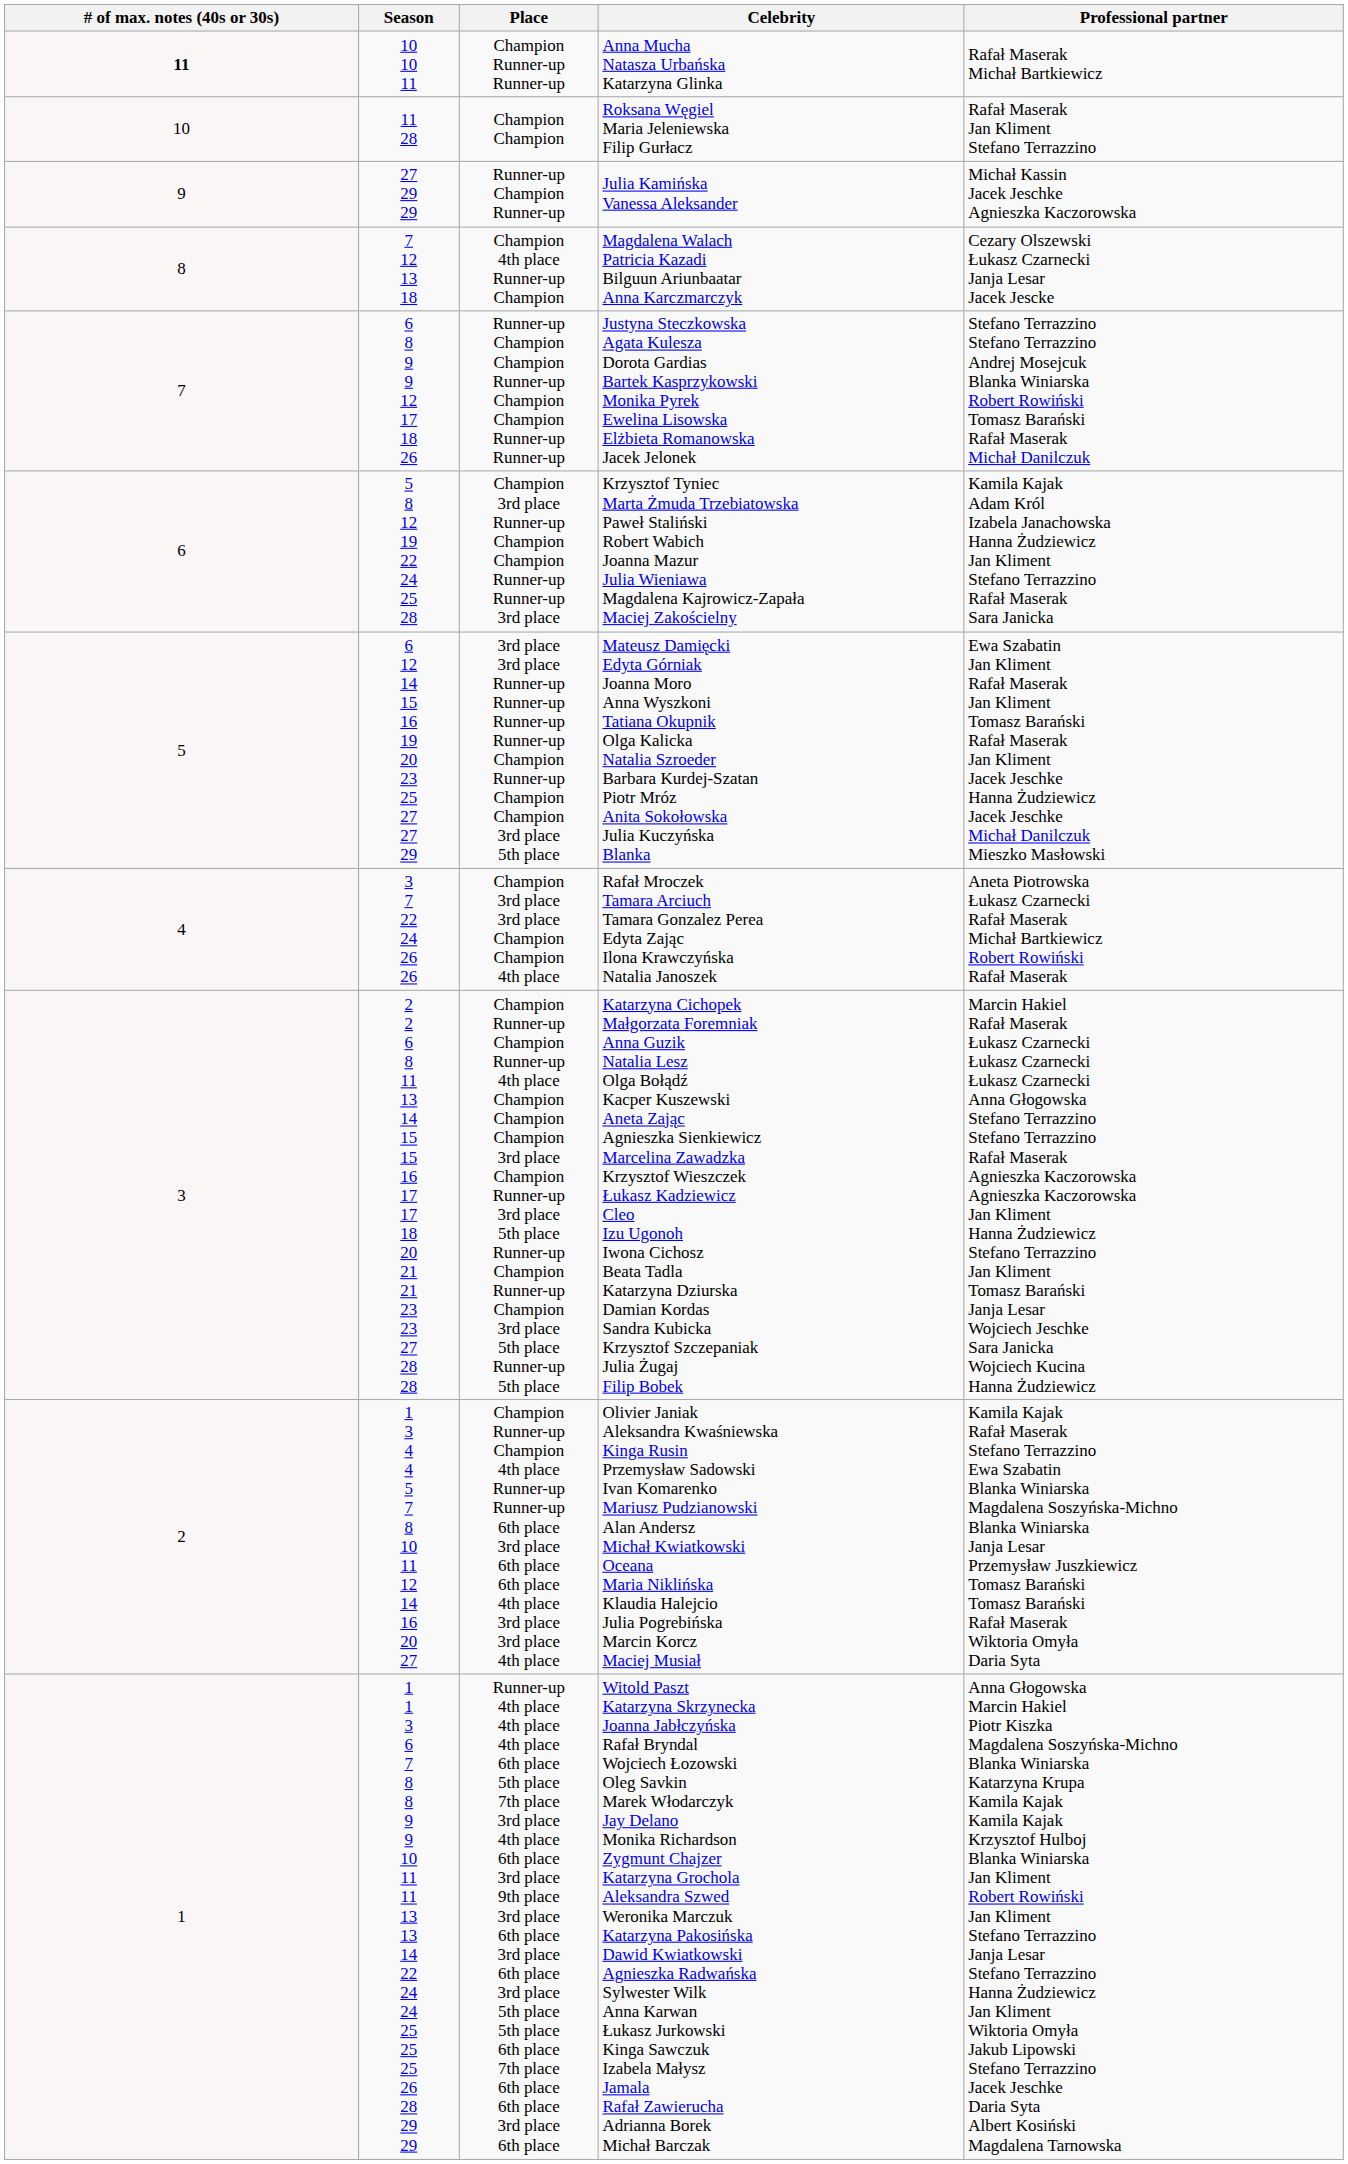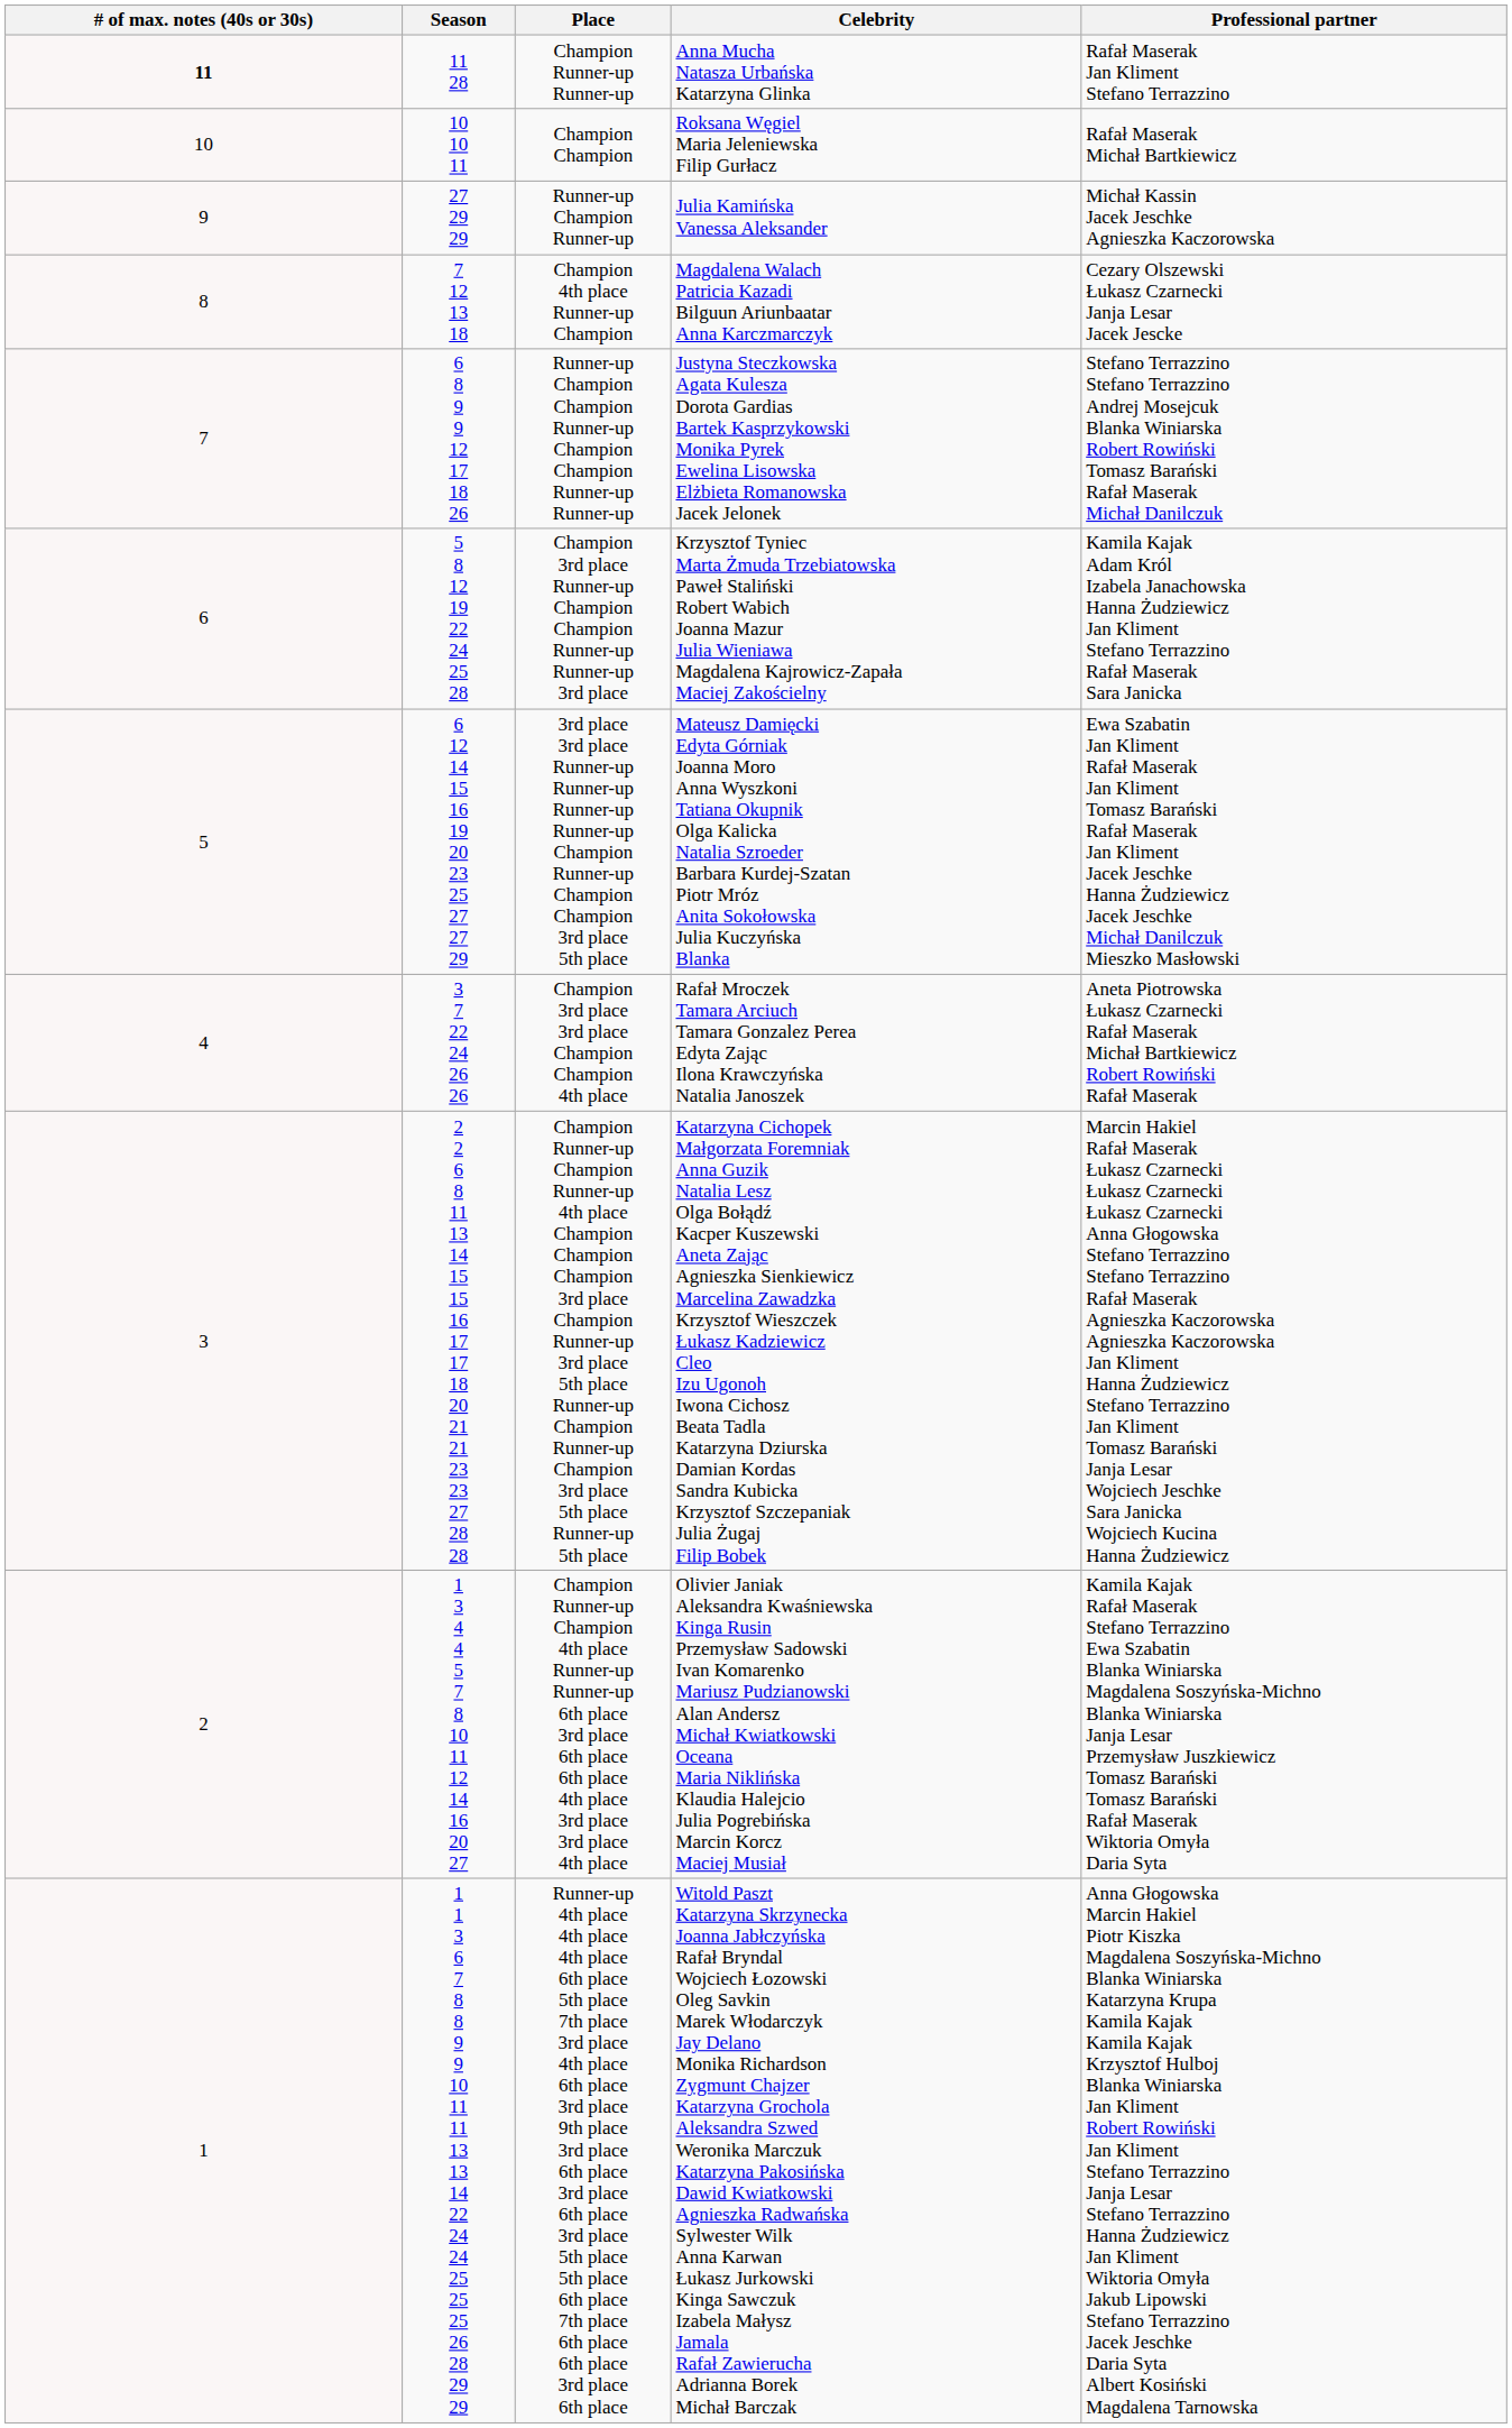Champion Runner-up Runner-up | Season: 10 10 11 -> 11 28
Champion Runner-up Runner-up | Professional partner: Rafał Maserak Michał Bartkiewicz -> Rafał Maserak Jan Kliment Stefano Terrazzino
Champion Champion | Season: 11 28 -> 10 10 11
Champion Champion | Professional partner: Rafał Maserak Jan Kliment Stefano Terrazzino -> Rafał Maserak Michał Bartkiewicz
